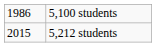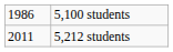5,212 students | column 1: 2015 -> 2011
